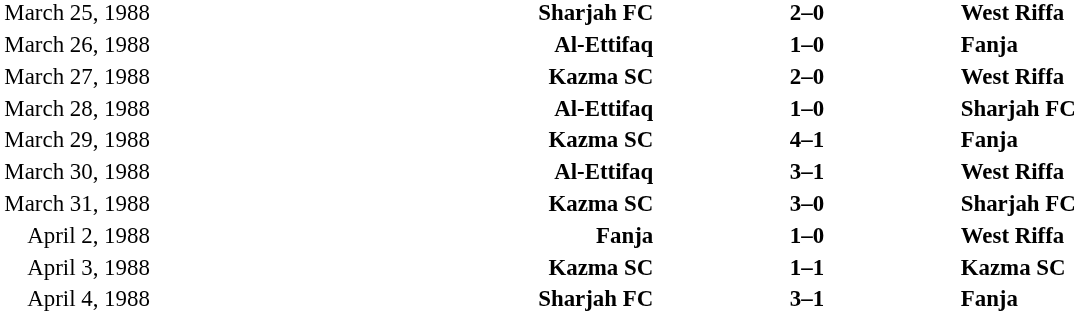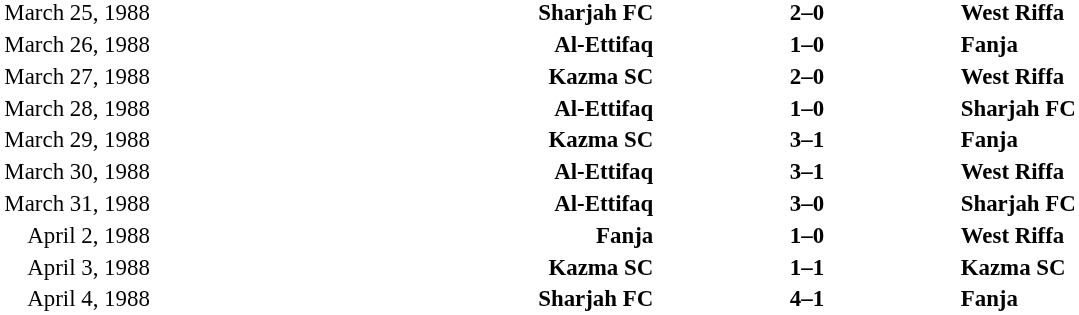March 29, 1988 | column 3: 4–1 -> 3–1
March 31, 1988 | column 2: Kazma SC -> Al-Ettifaq
April 4, 1988 | column 3: 3–1 -> 4–1
